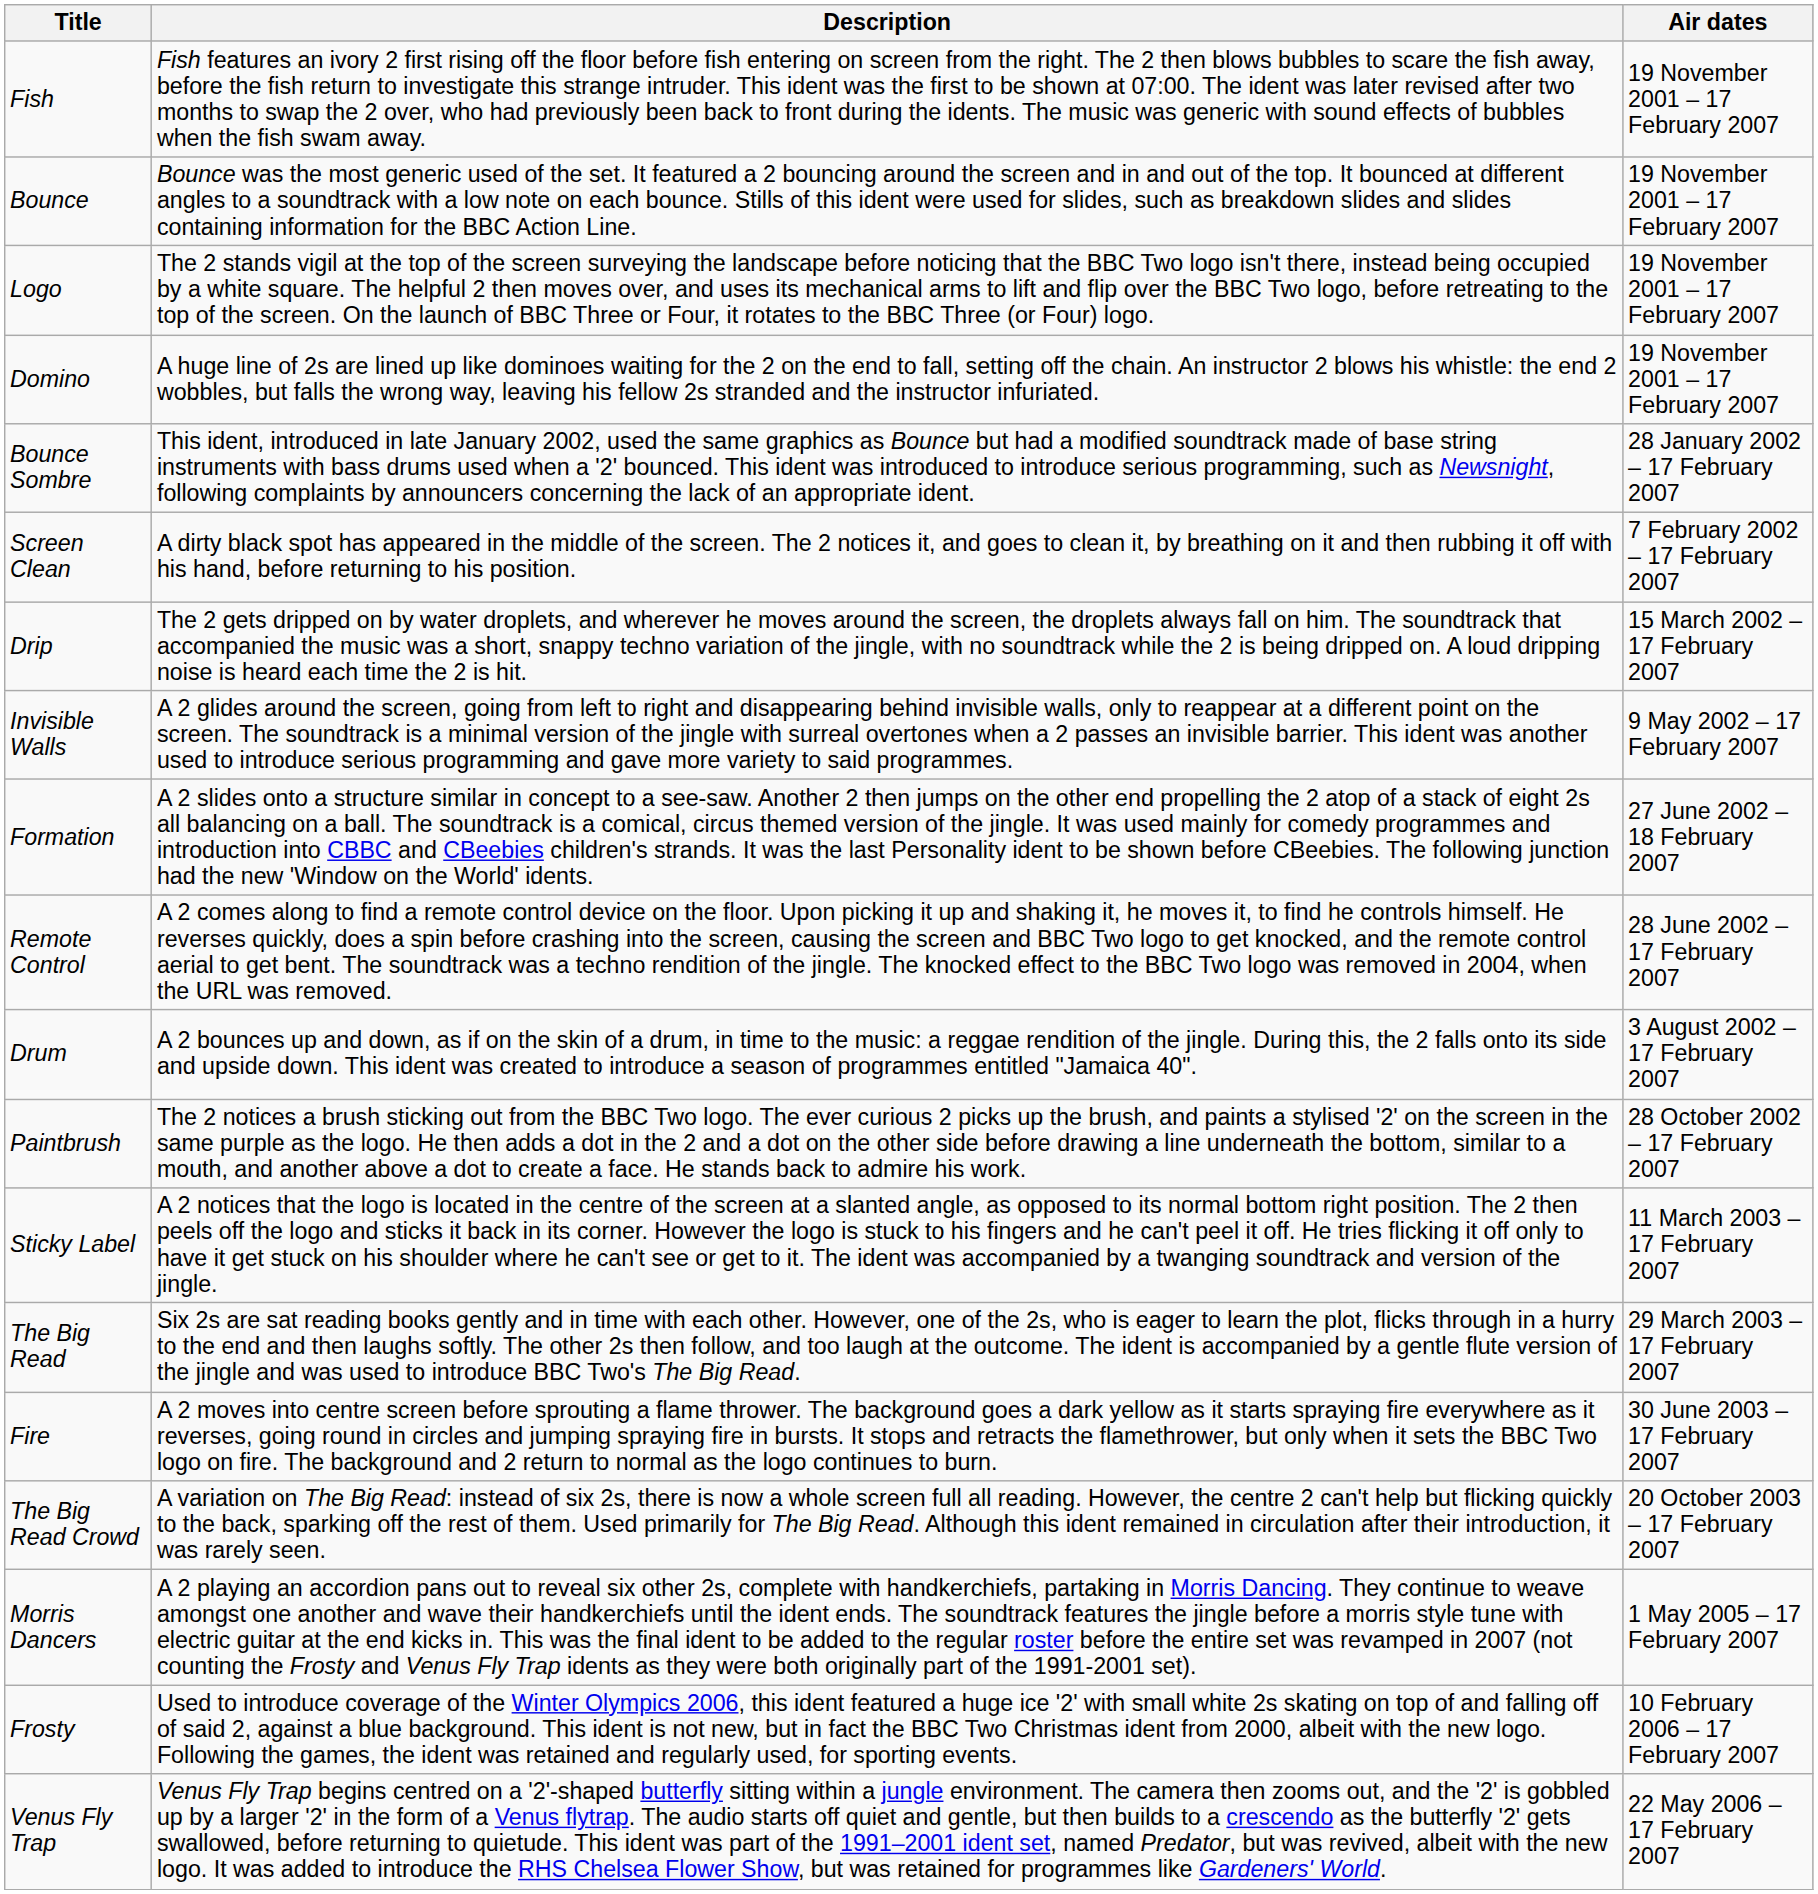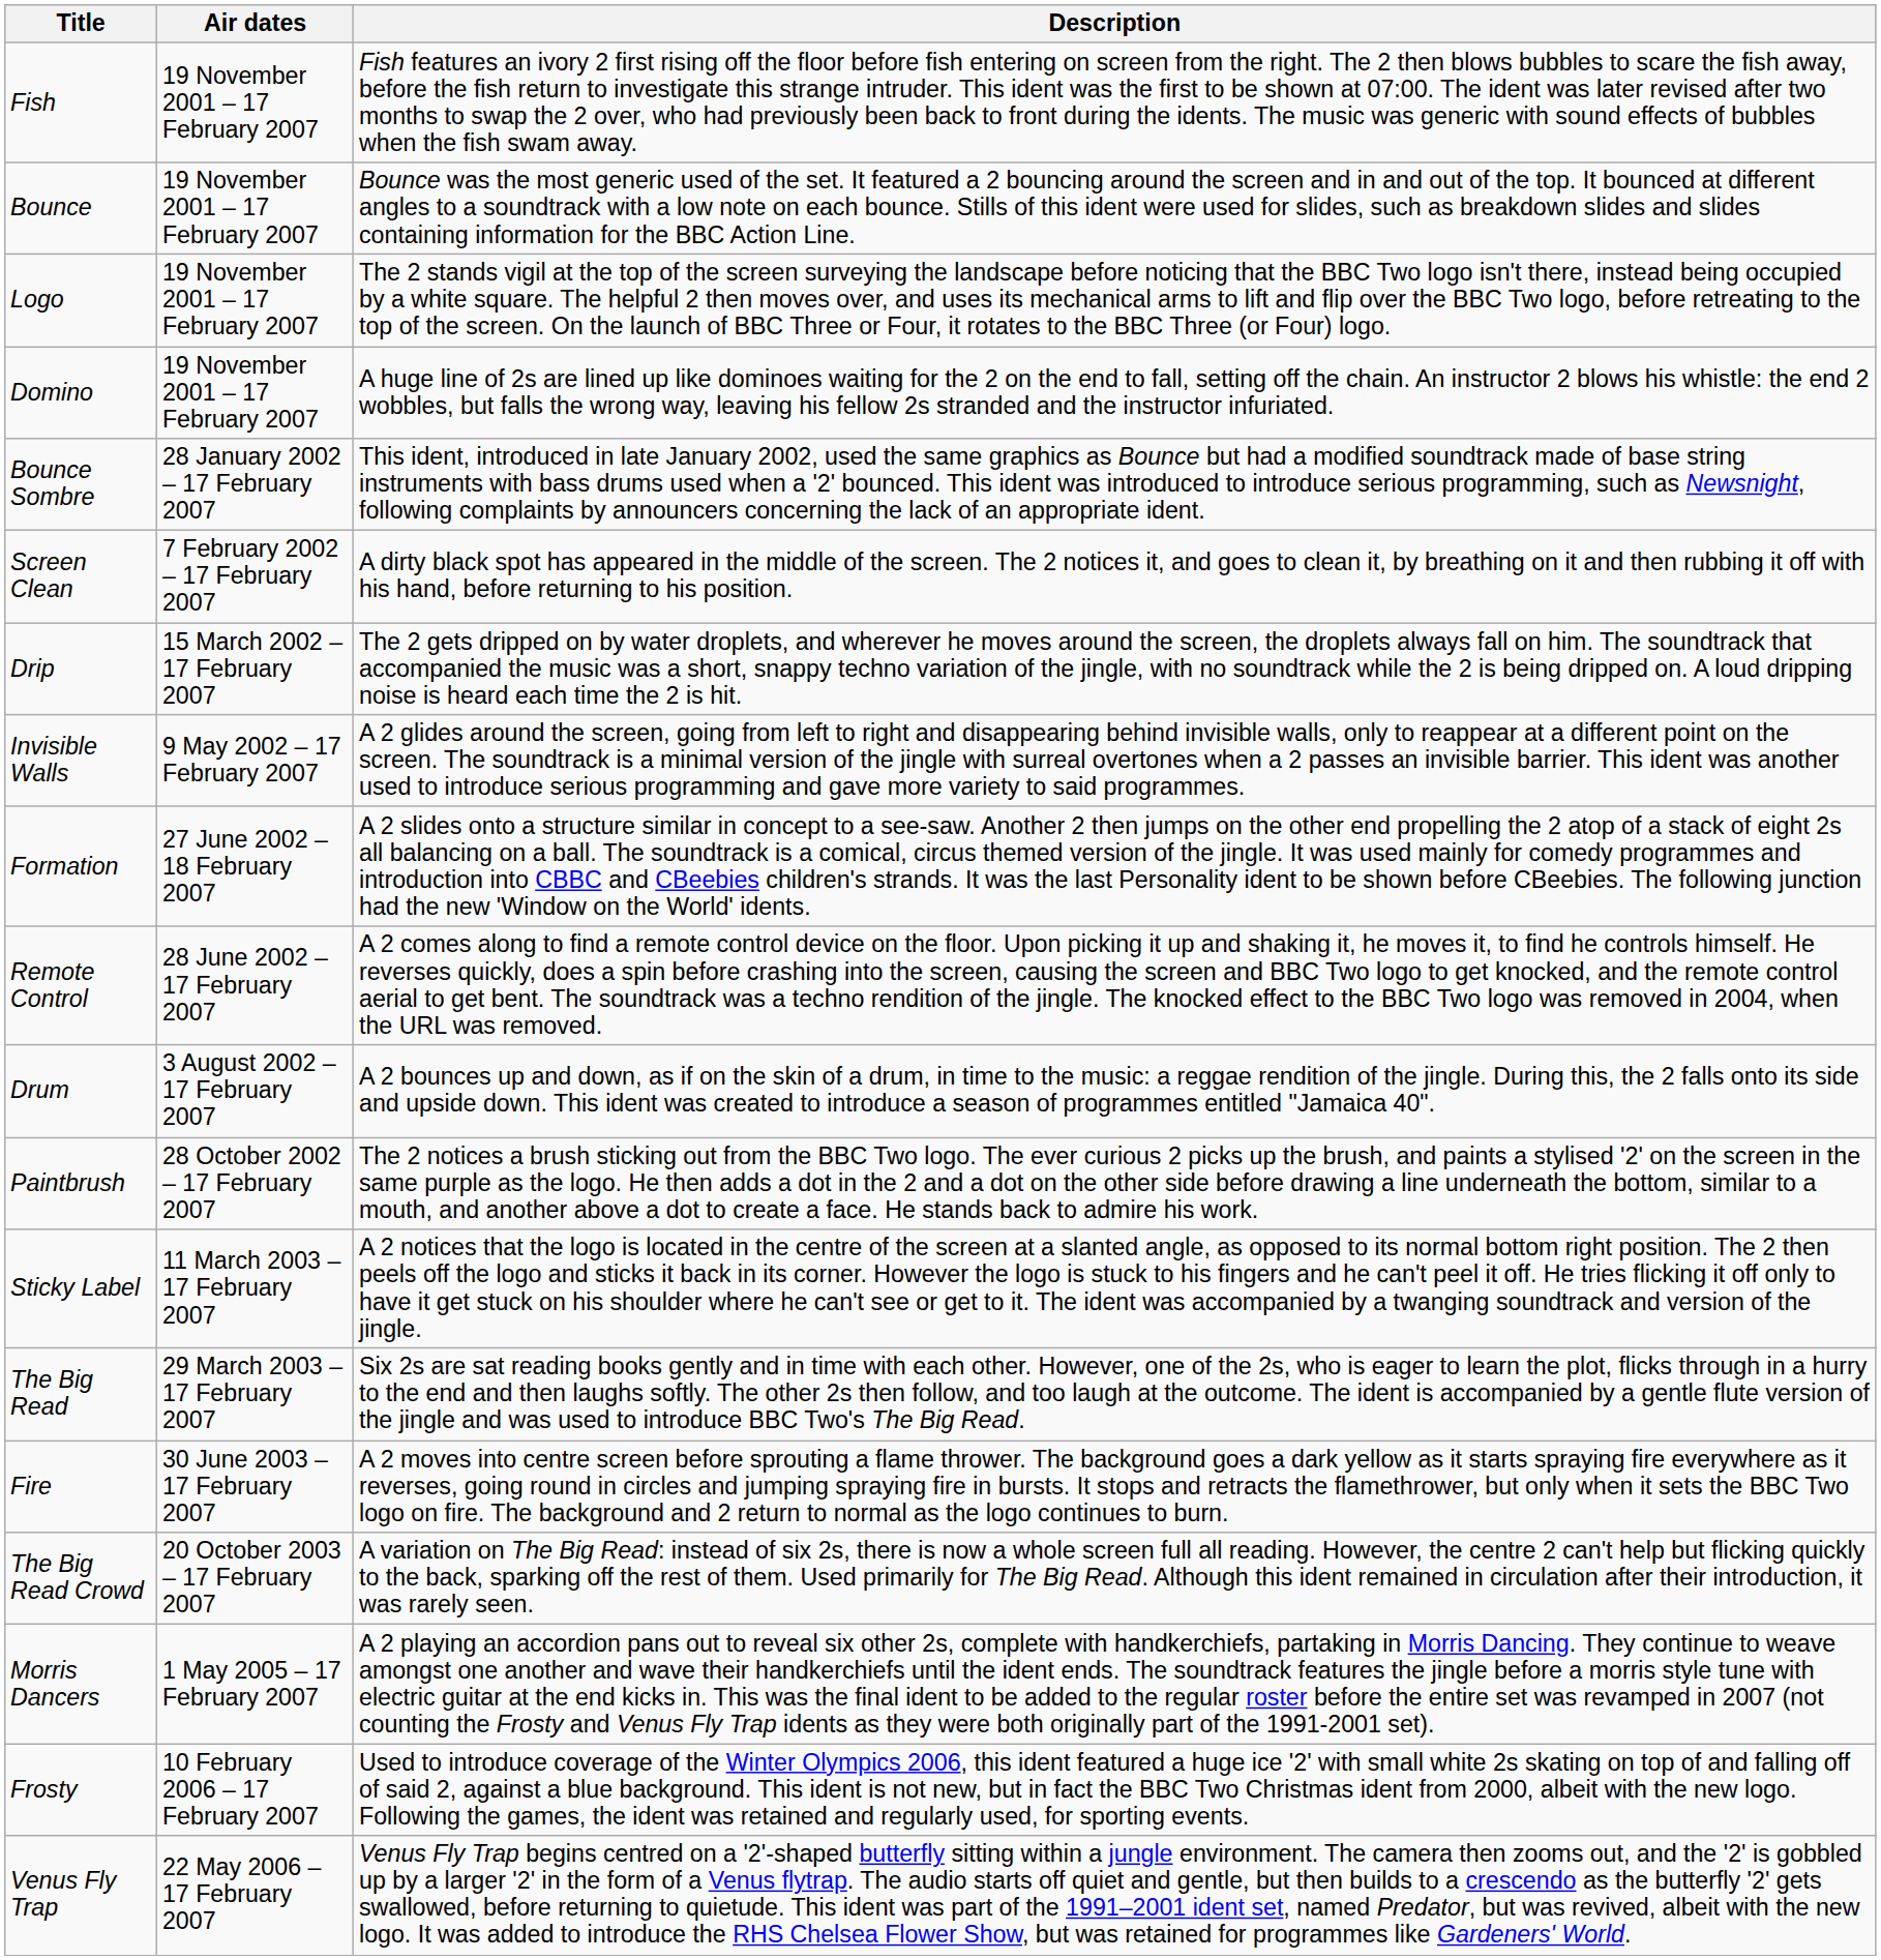columns swapped: Air dates <-> Description
